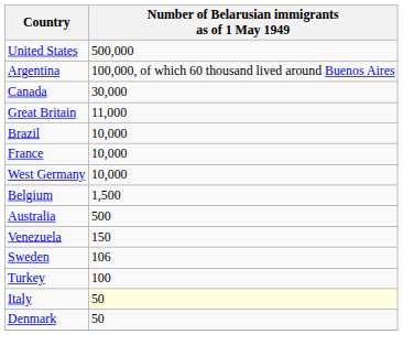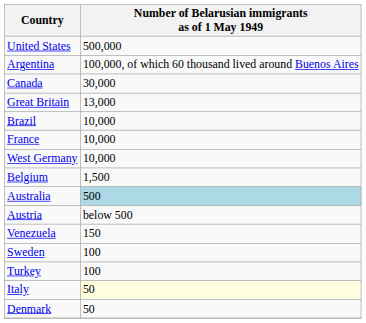Great Britain | Number of Belarusian immigrants as of 1 May 1949: 11,000 -> 13,000
Australia | Number of Belarusian immigrants as of 1 May 1949: no background -> lightblue background
+ row: Austria | below 500
Sweden | Number of Belarusian immigrants as of 1 May 1949: 106 -> 100
